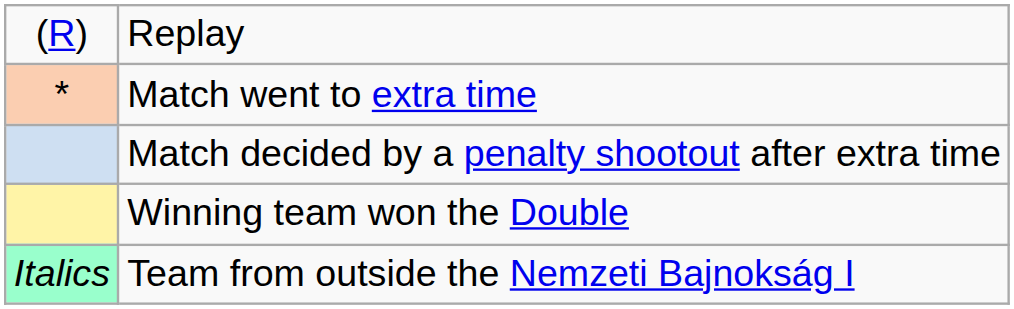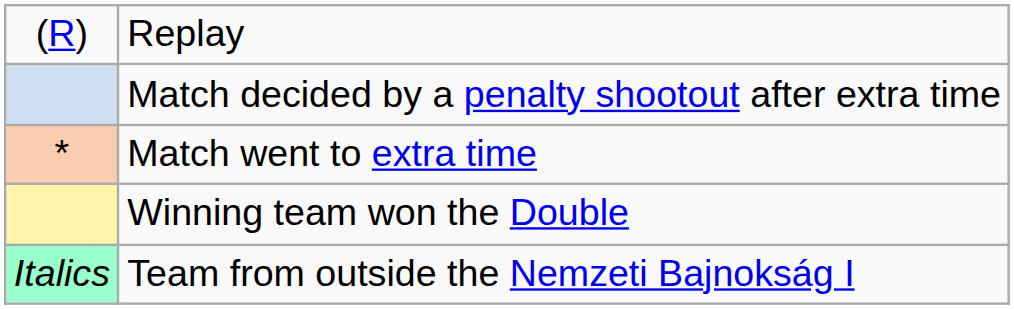rows swapped: Match went to extra time <-> Match decided by a penalty shootout after extra time
